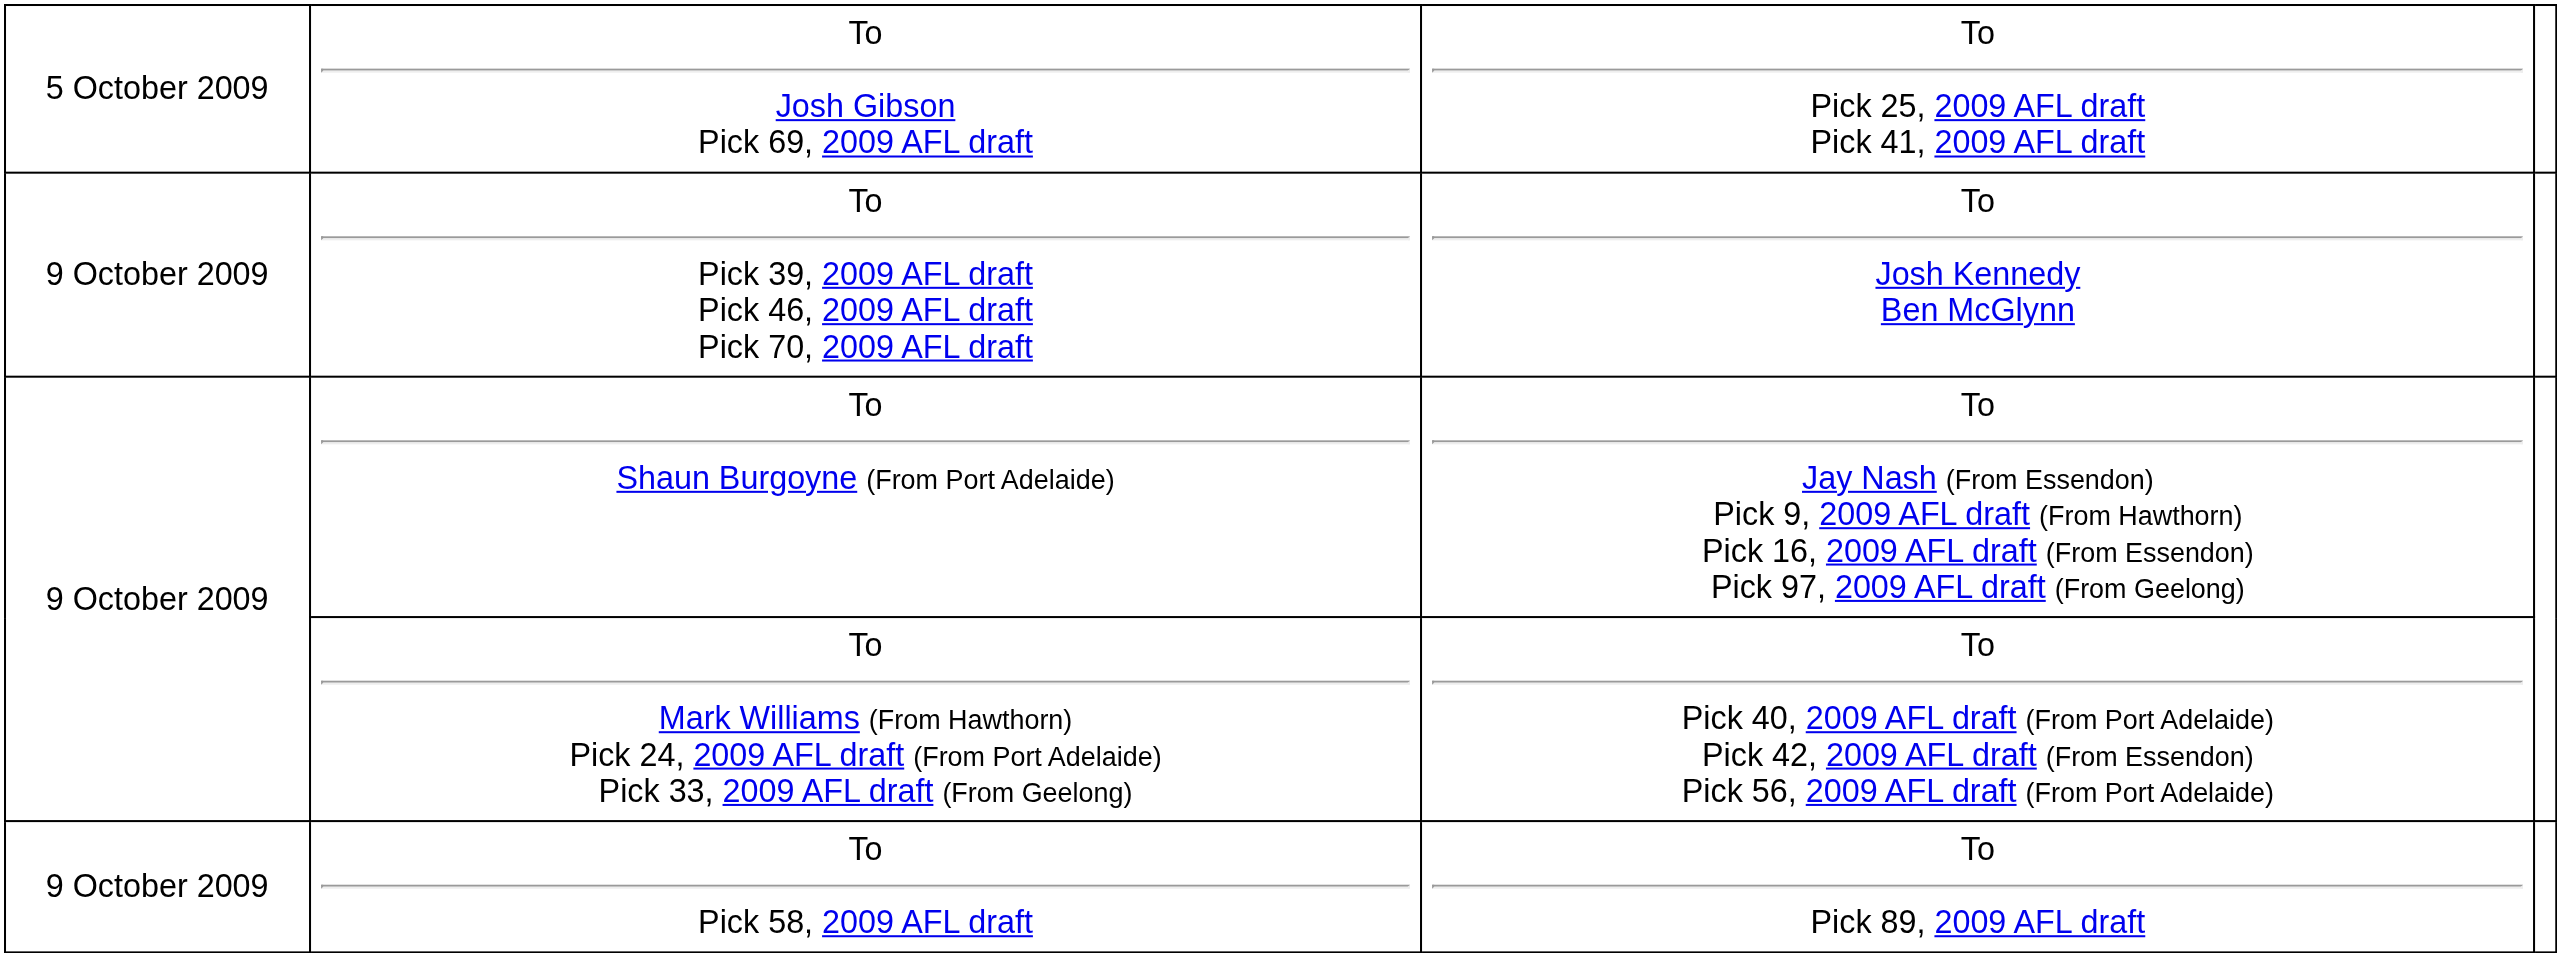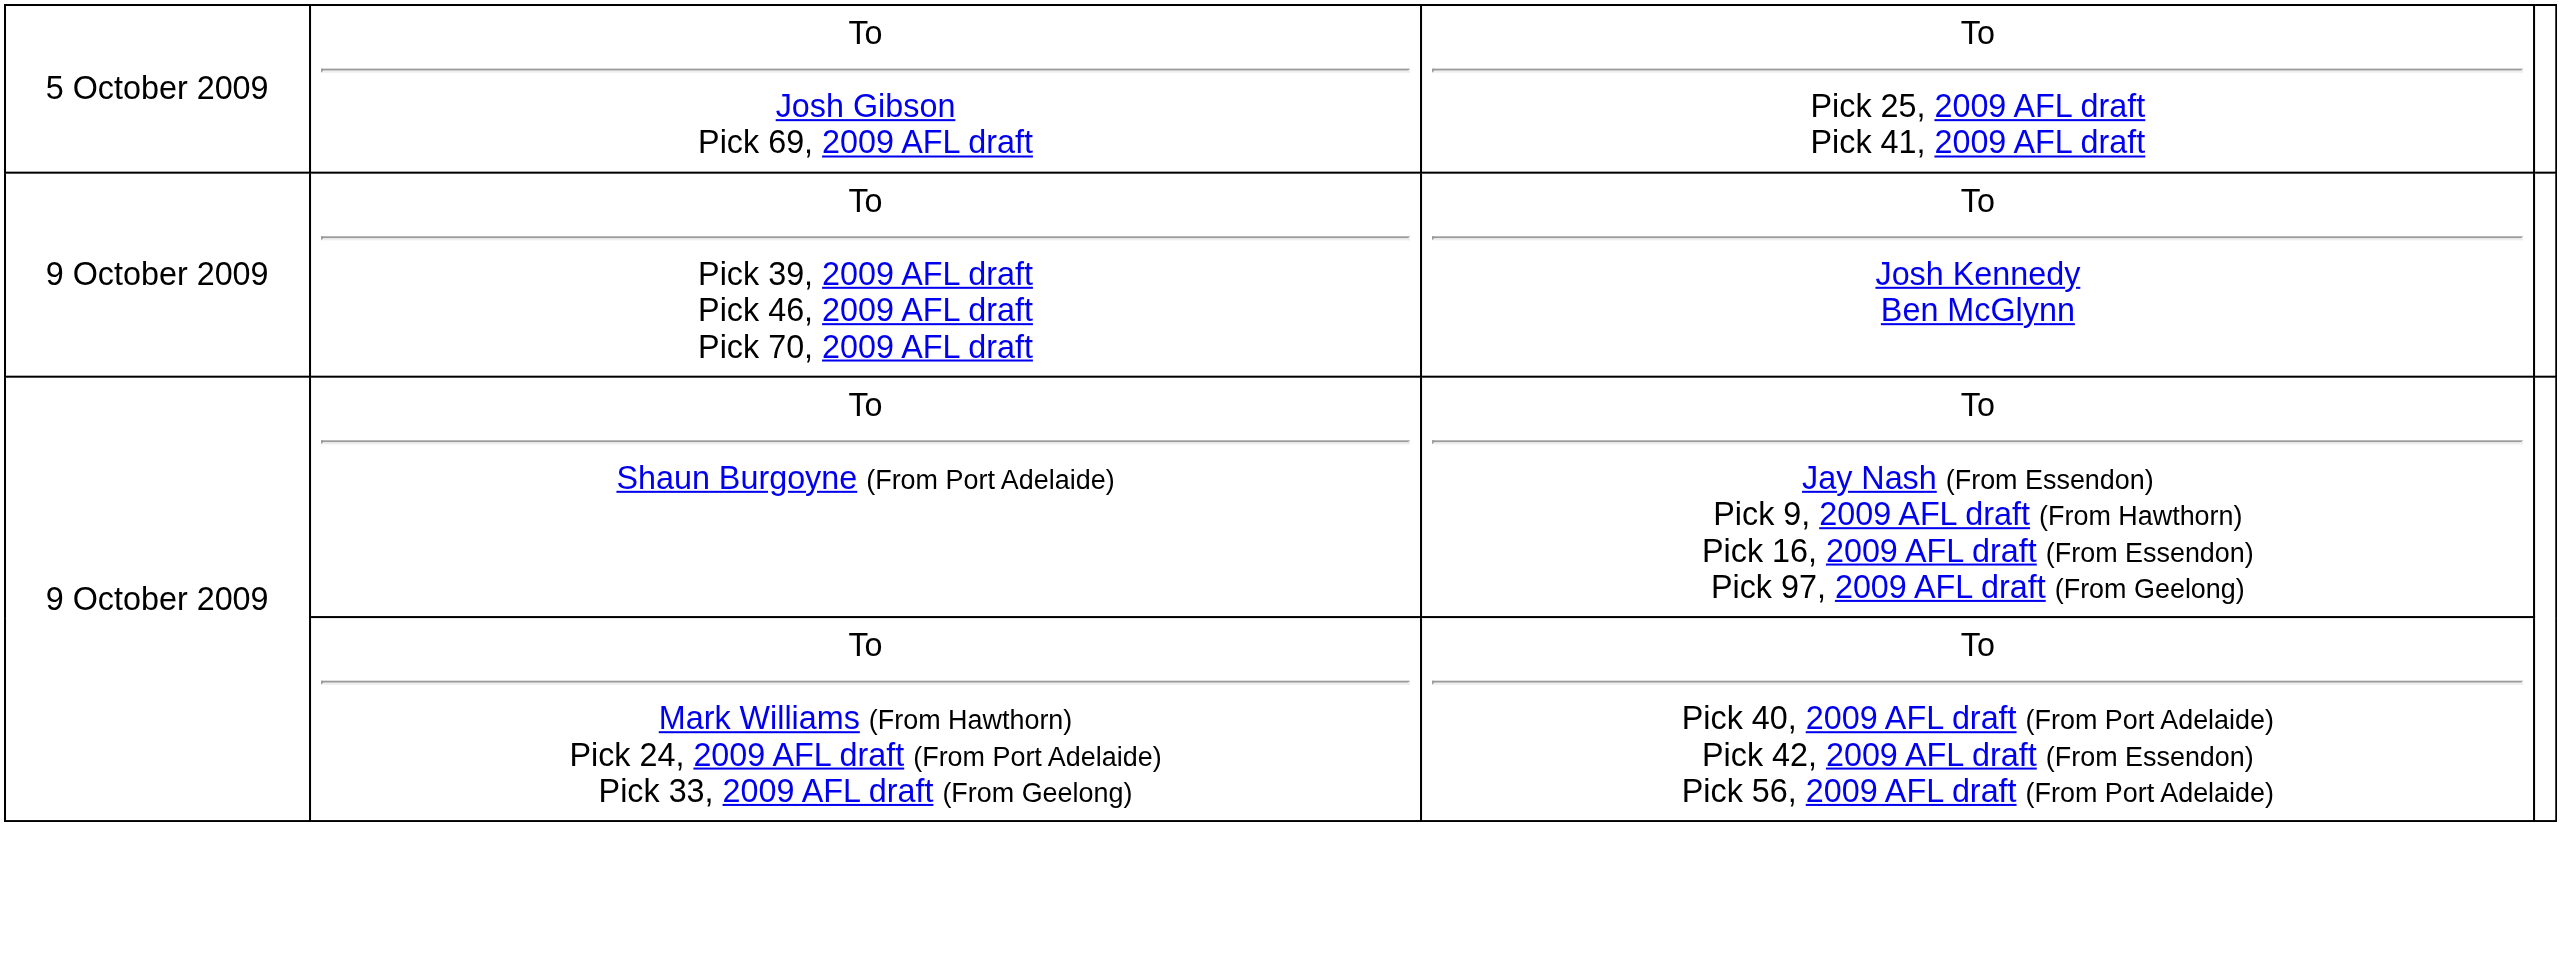- row: 9 October 2009 | To Pick 58, 2009 AFL draft | To Pick 89, 2009 AFL draft
